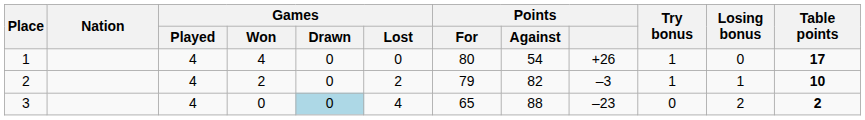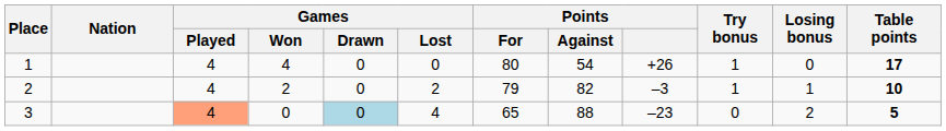3 | Games / Played: no background -> lightsalmon background
3 | Table points: 2 -> 5
